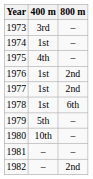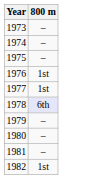- column: 400 m | 3rd | 1st | 4th | 1st | 1st | 1st | 5th | 10th | – | –
1976 | 800 m: 2nd -> 1st
1977 | 800 m: 2nd -> 1st
1978 | 800 m: no background -> lavender background
1982 | 800 m: 2nd -> 1st
